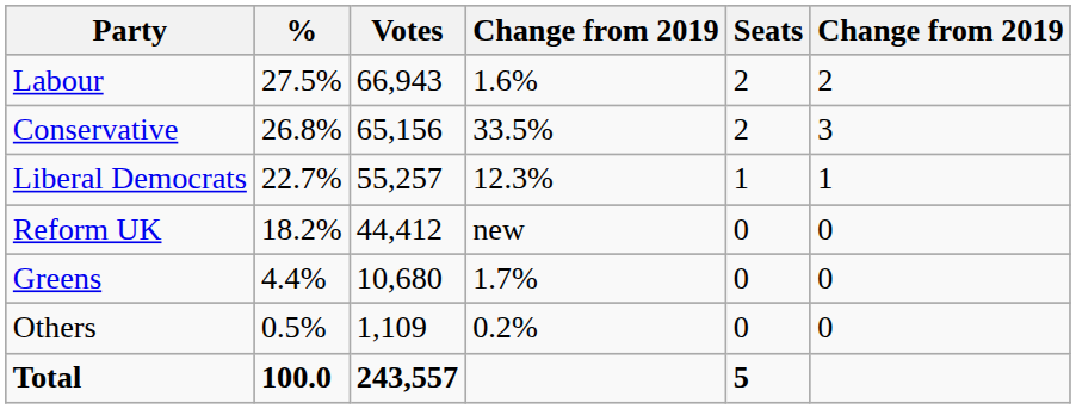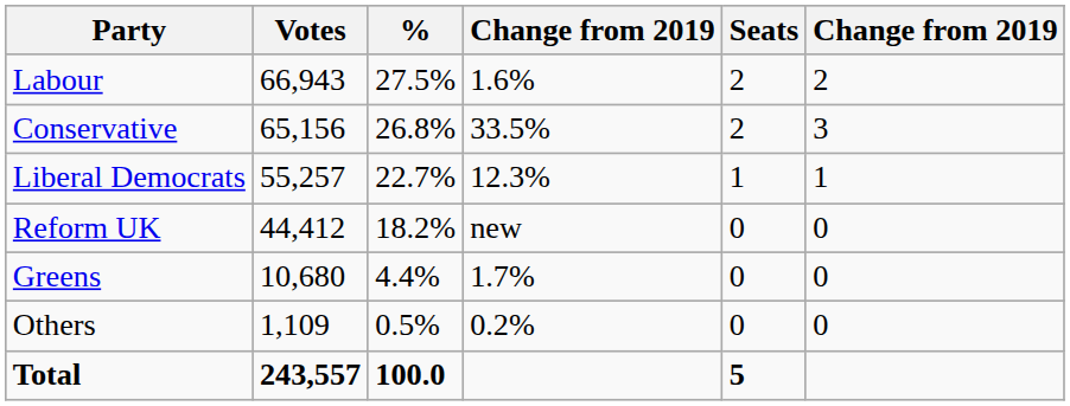columns swapped: Votes <-> %
